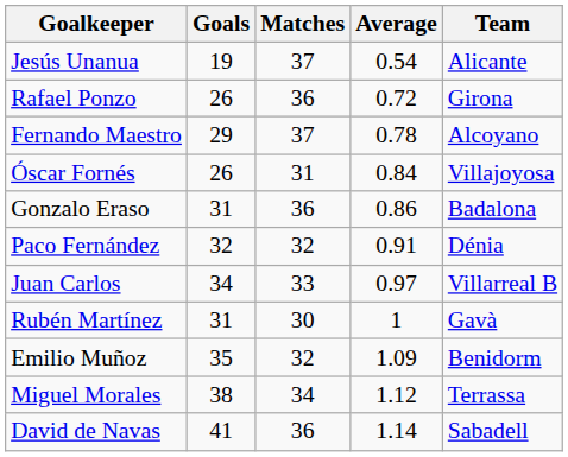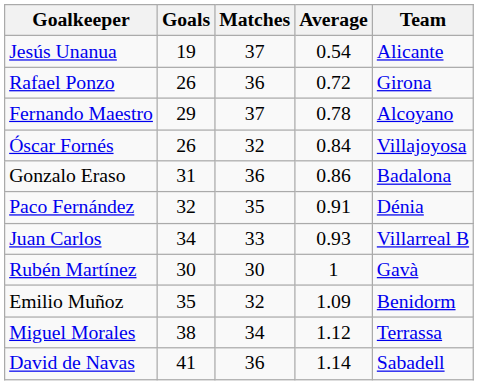Óscar Fornés | Matches: 31 -> 32
Paco Fernández | Matches: 32 -> 35
Juan Carlos | Average: 0.97 -> 0.93
Rubén Martínez | Goals: 31 -> 30
